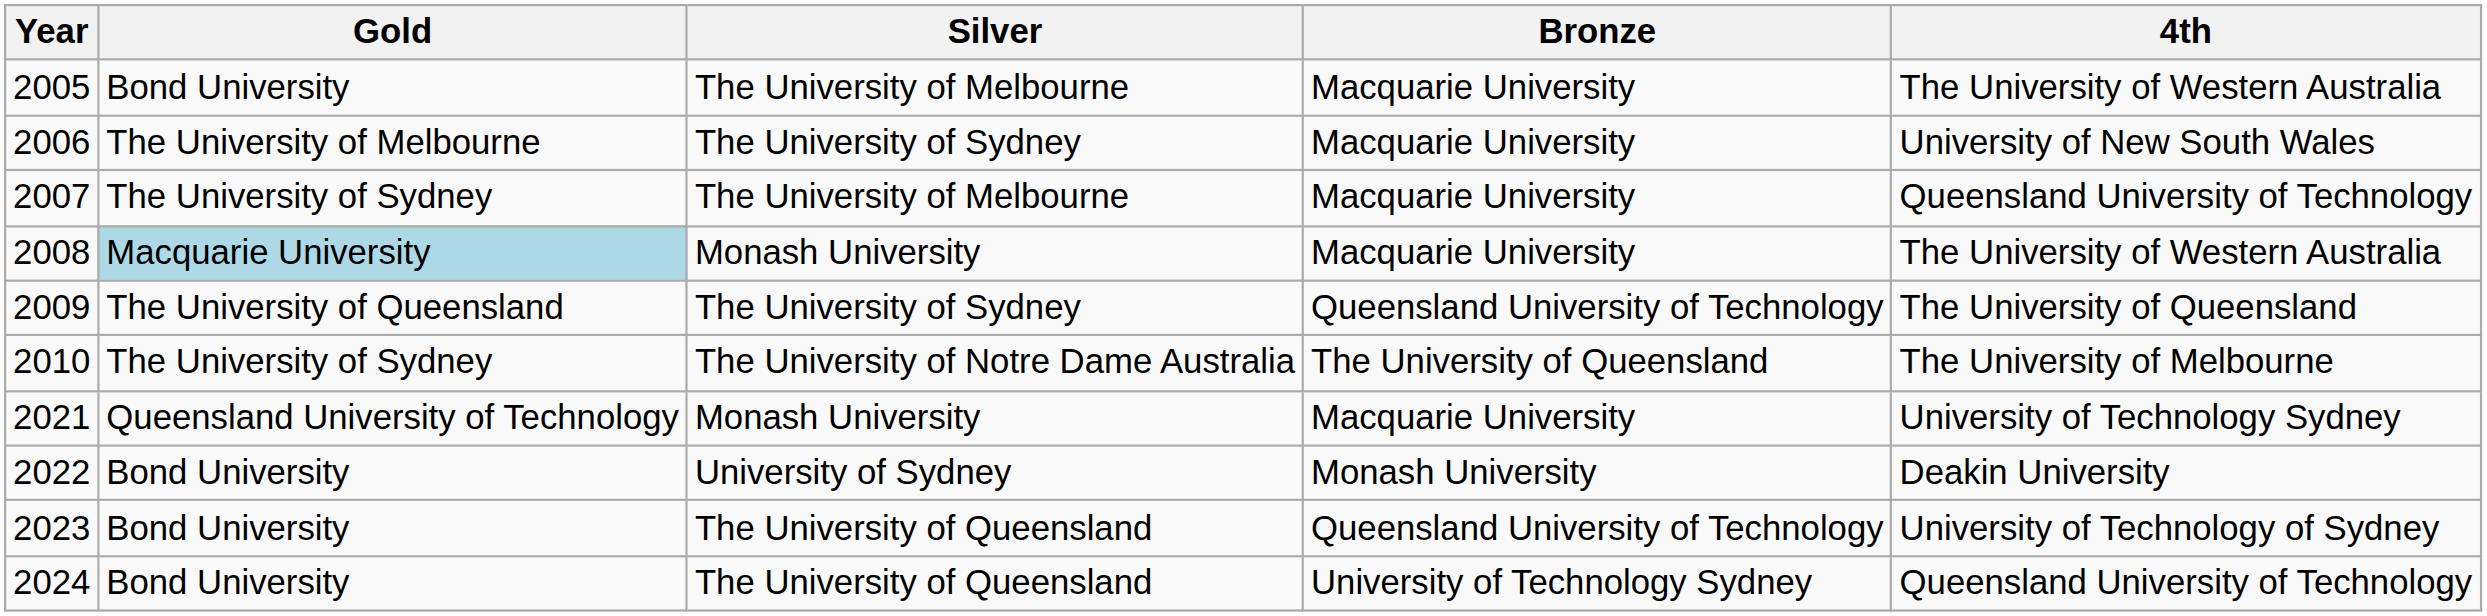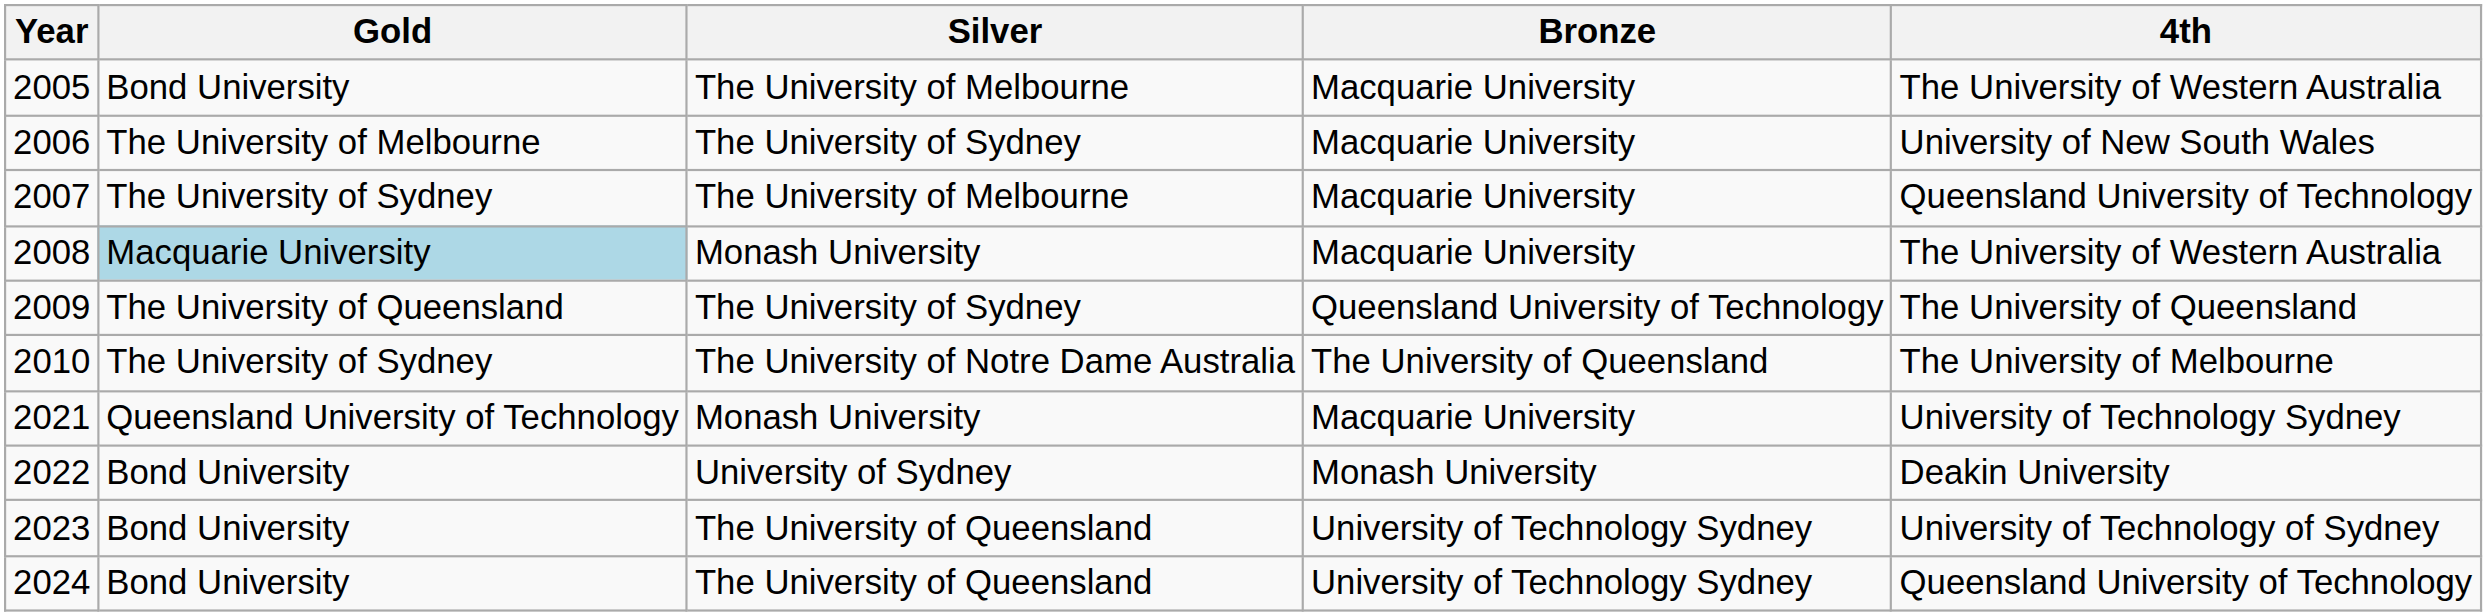2023 | Bronze: Queensland University of Technology -> University of Technology Sydney
